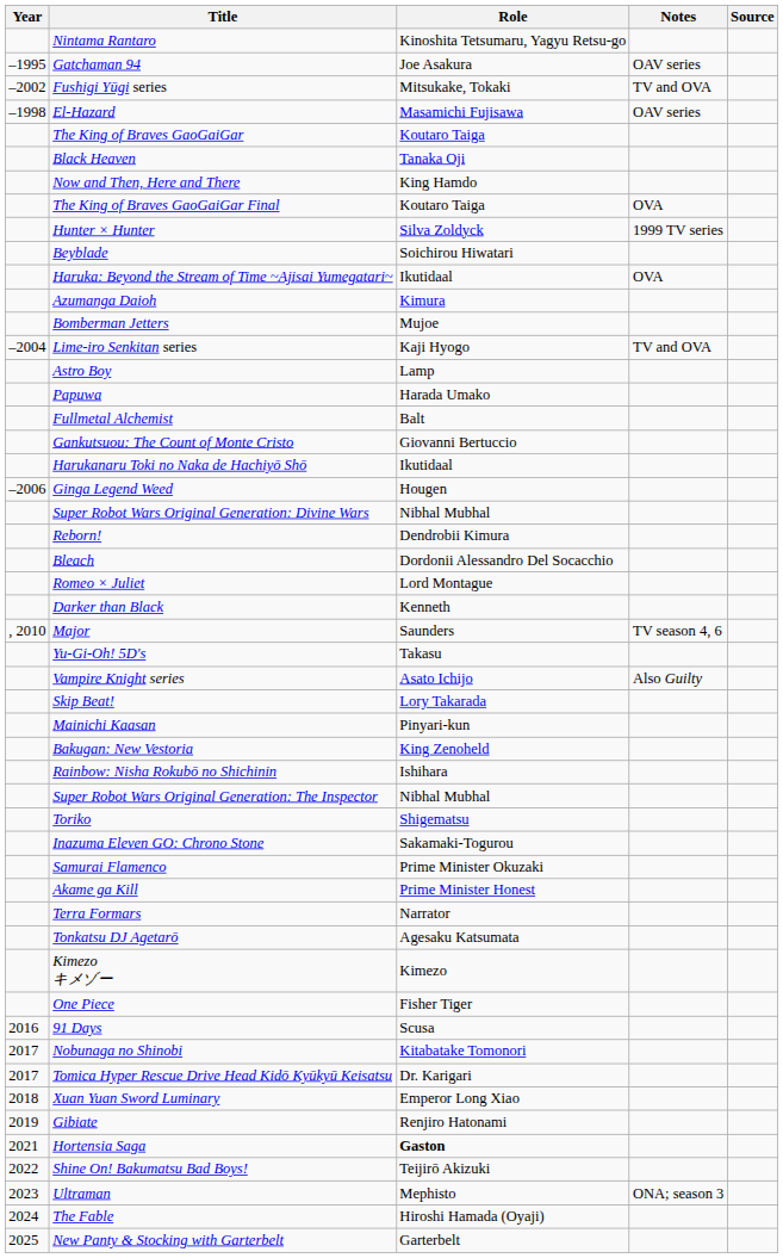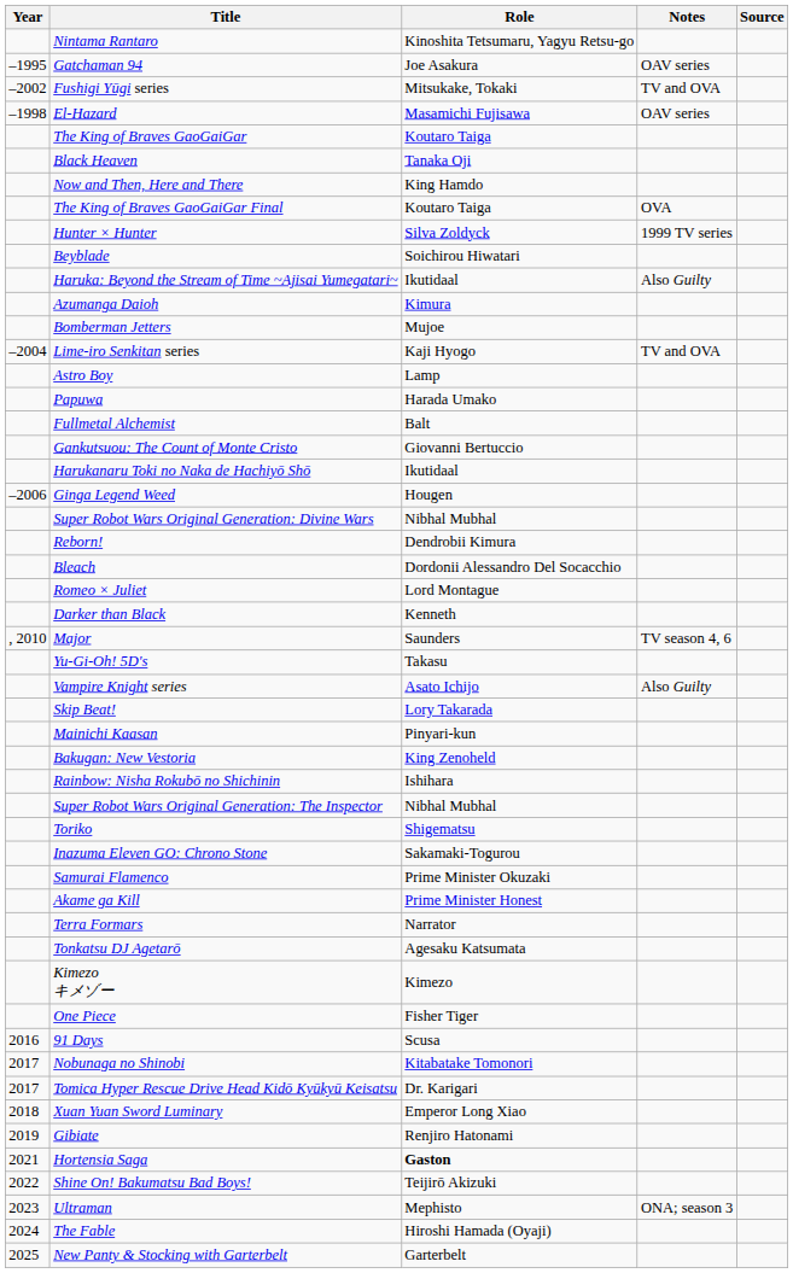Haruka: Beyond the Stream of Time ~Ajisai Yumegatari~ | Notes: OVA -> Also Guilty
